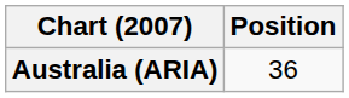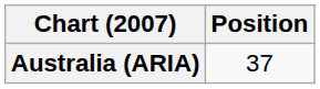Australia (ARIA) | Position: 36 -> 37
